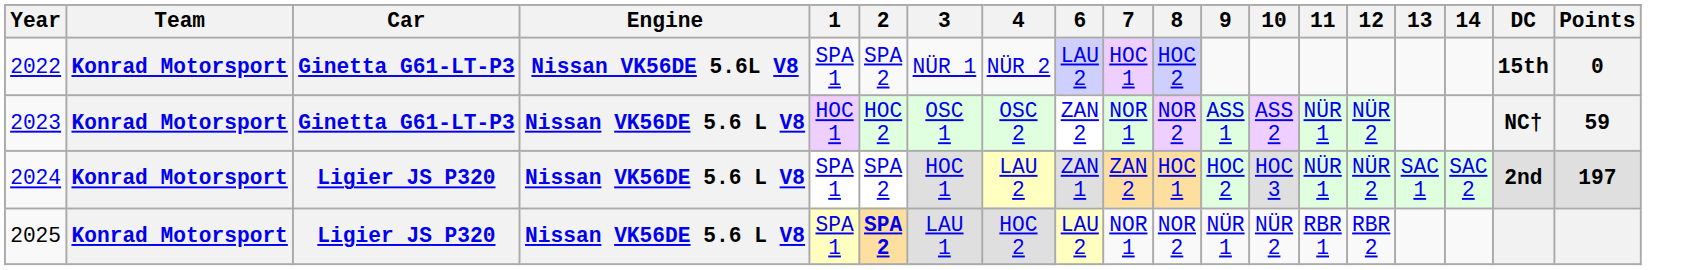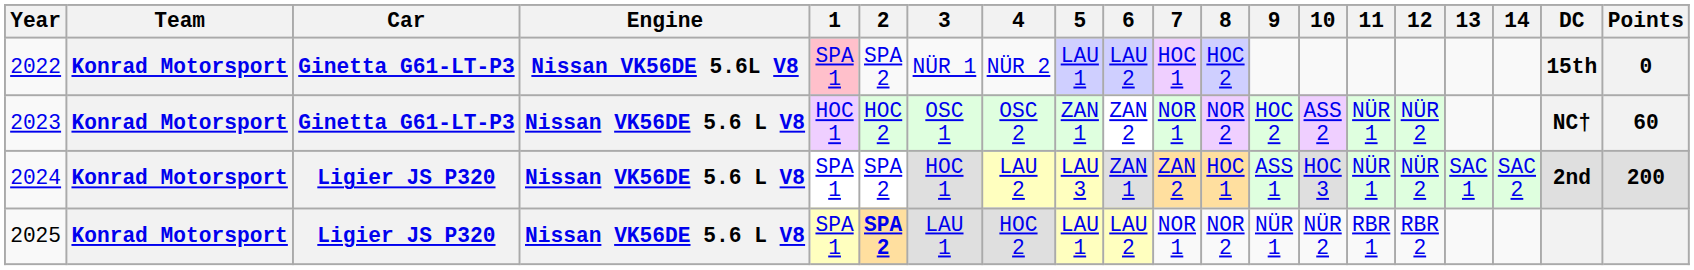+ column: 5 | LAU 1 | ZAN 1 | LAU 3 | LAU 1
2022 | 1: no background -> pink background
2023 | 9: ASS 1 -> HOC 2
2023 | Points: 59 -> 60
2024 | 9: HOC 2 -> ASS 1
2024 | Points: 197 -> 200
